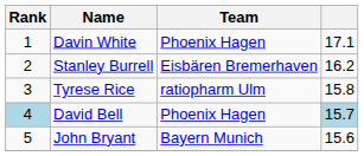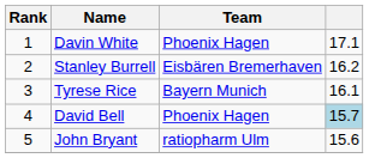Tyrese Rice | Team: ratiopharm Ulm -> Bayern Munich
Tyrese Rice | column 4: 15.8 -> 16.1
David Bell | Rank: lightblue background -> no background
John Bryant | Team: Bayern Munich -> ratiopharm Ulm
